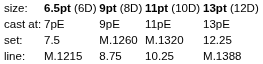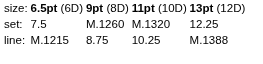- row: cast at: | 7pE | 9pE | 11pE | 13pE
